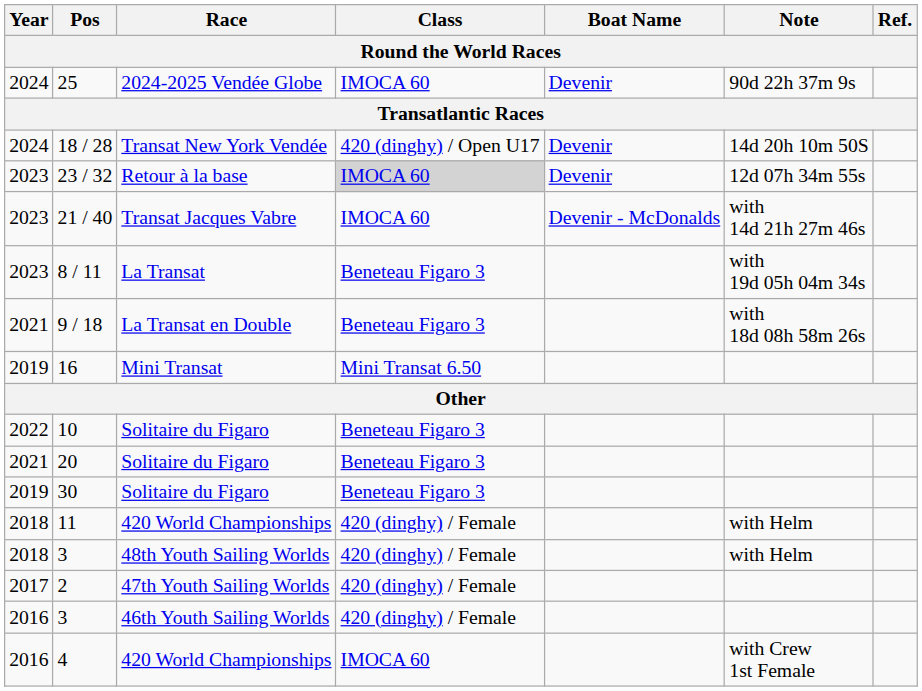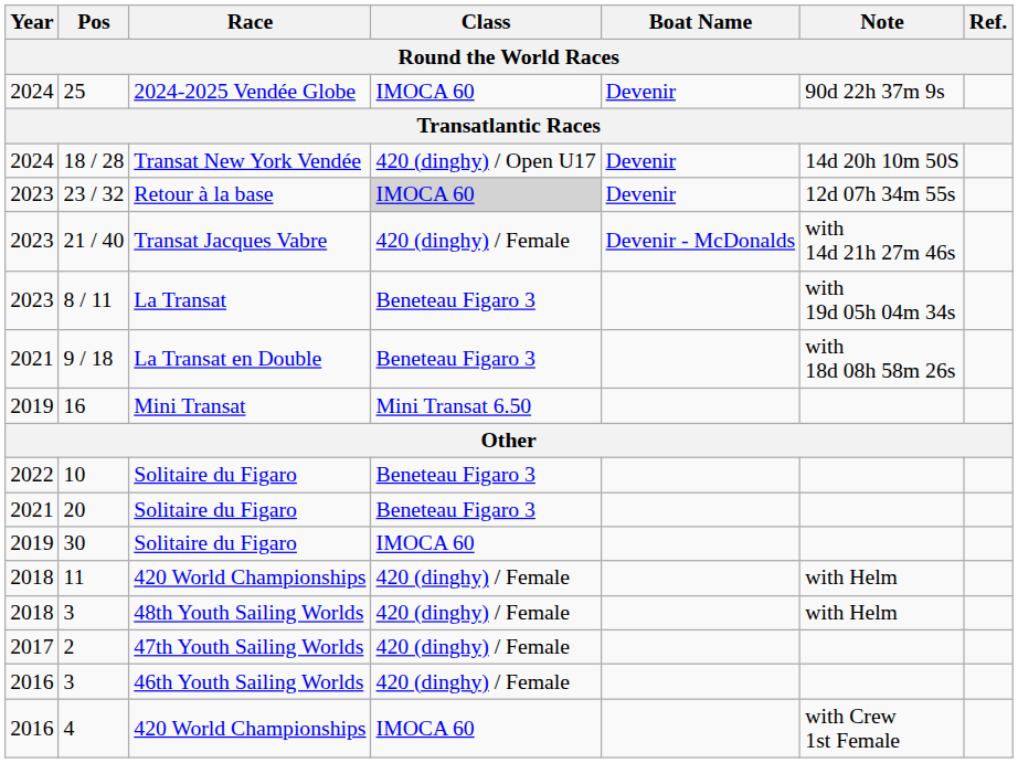21 / 40 | Class: IMOCA 60 -> 420 (dinghy) / Female
30 | Class: Beneteau Figaro 3 -> IMOCA 60
